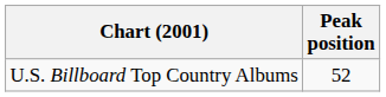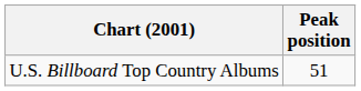U.S. Billboard Top Country Albums | Peak position: 52 -> 51
